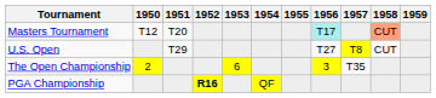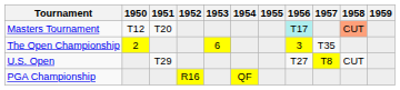rows swapped: U.S. Open <-> The Open Championship
PGA Championship | 1952: bold -> normal
